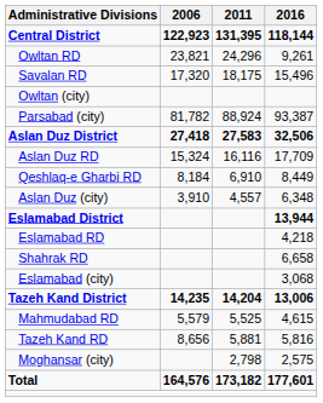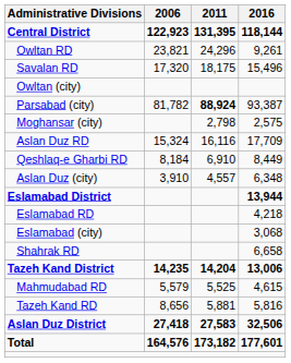Parsabad (city) | 2011: normal -> bold
rows swapped: Aslan Duz District <-> Moghansar (city)
rows swapped: Shahrak RD <-> Eslamabad (city)
